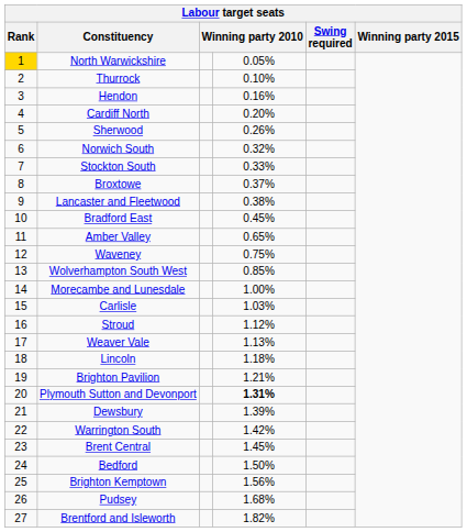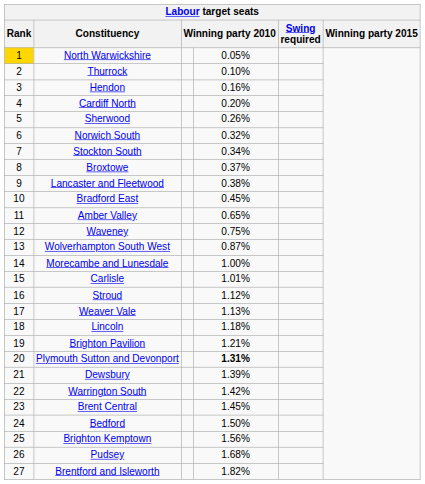Stockton South | column 4: 0.33% -> 0.34%
Wolverhampton South West | column 4: 0.85% -> 0.87%
Carlisle | column 4: 1.03% -> 1.01%
